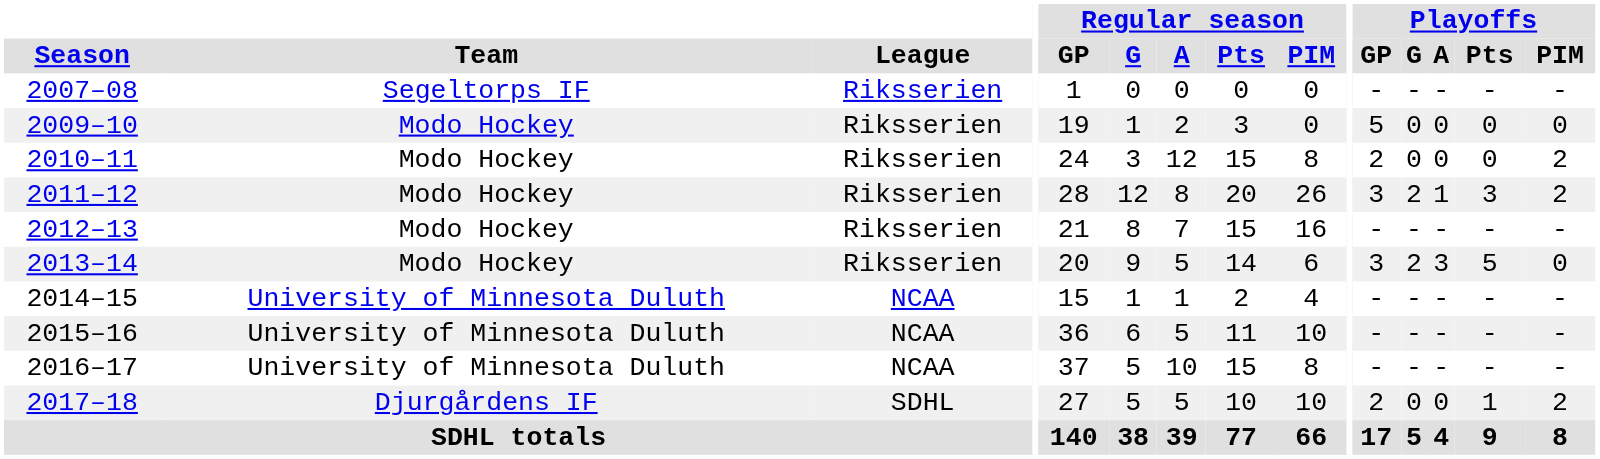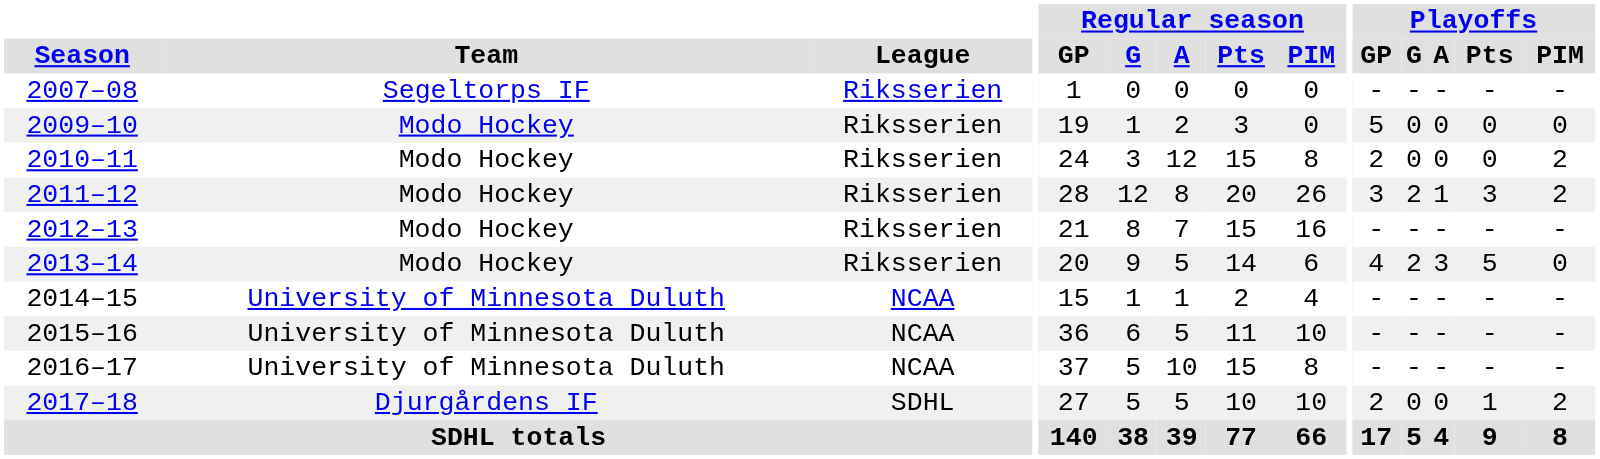2013–14 | Playoffs / GP: 3 -> 4
